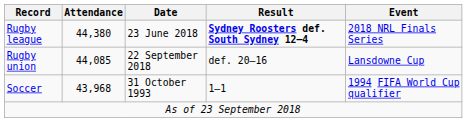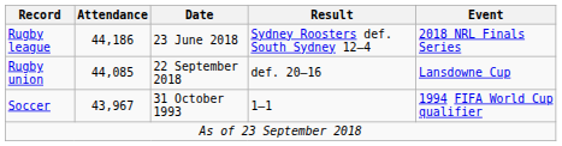Rugby league | Attendance: 44,380 -> 44,186
Rugby league | Result: bold -> normal
Soccer | Attendance: 43,968 -> 43,967
